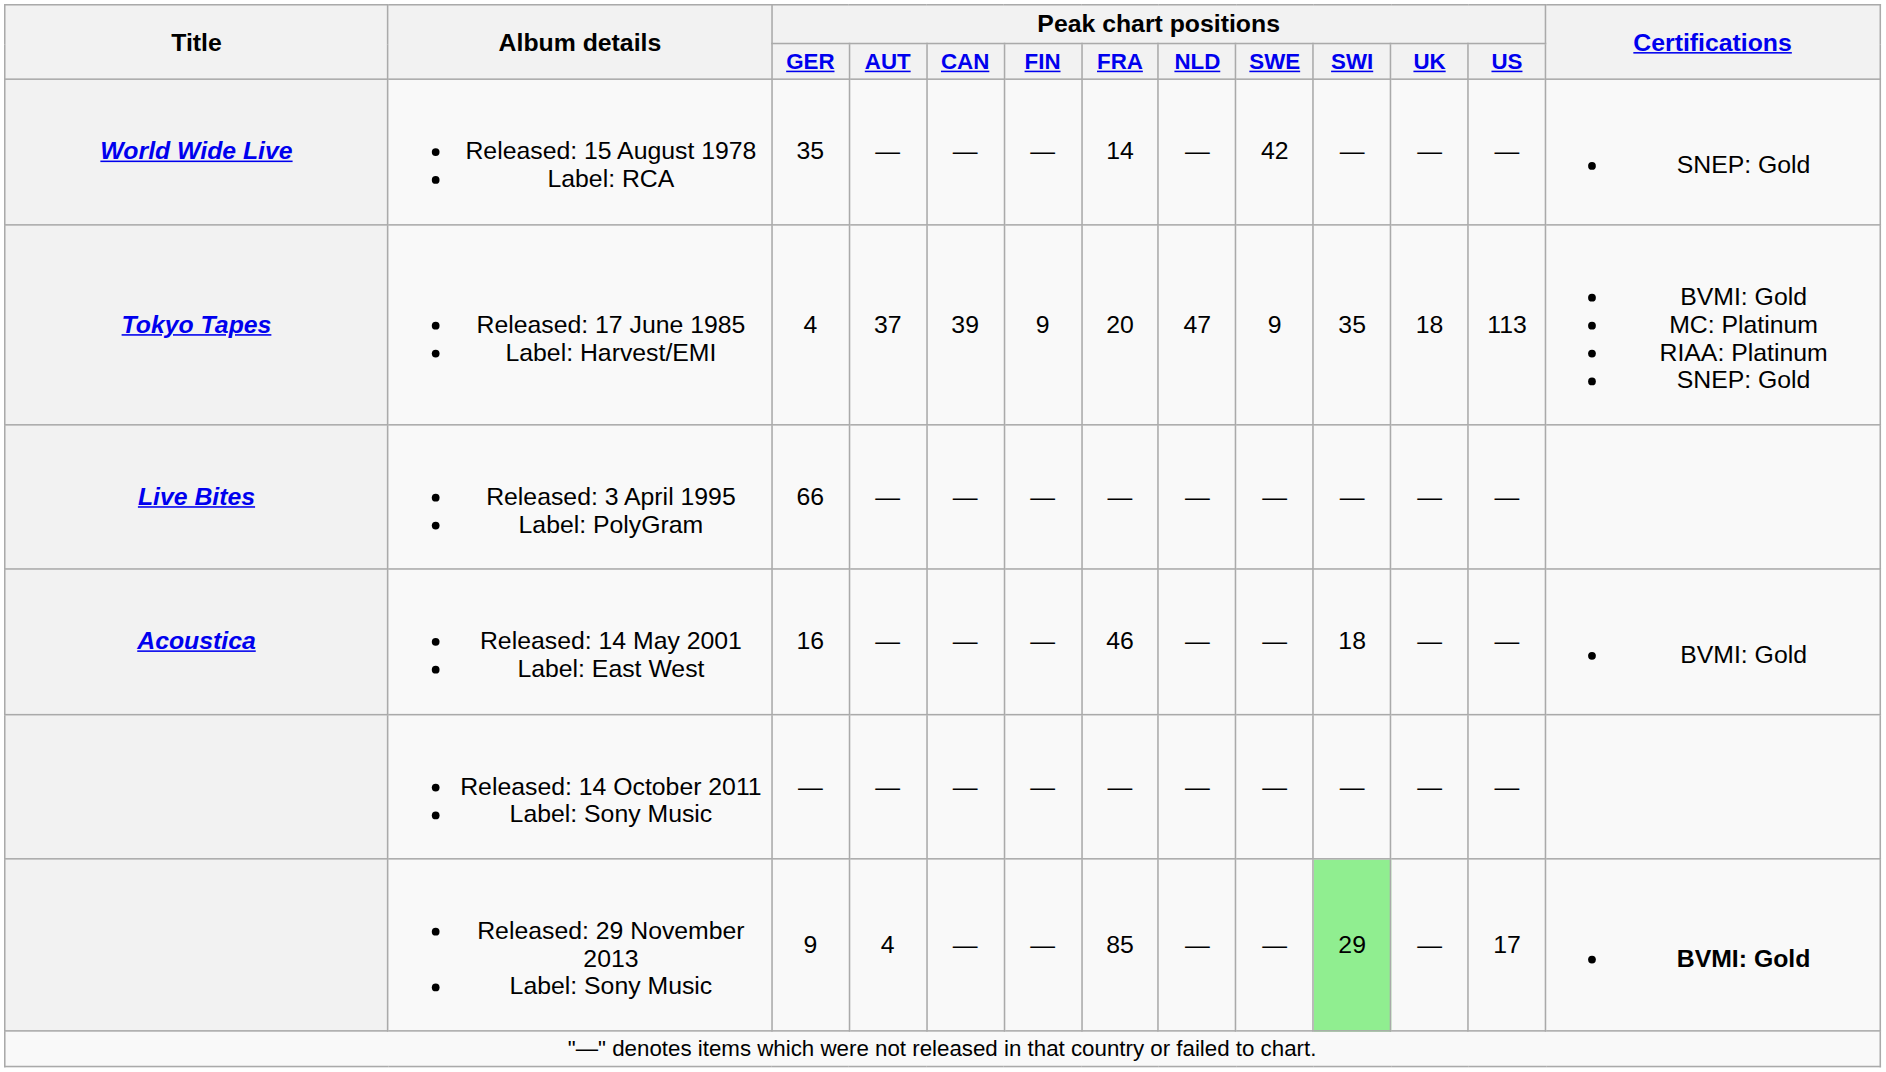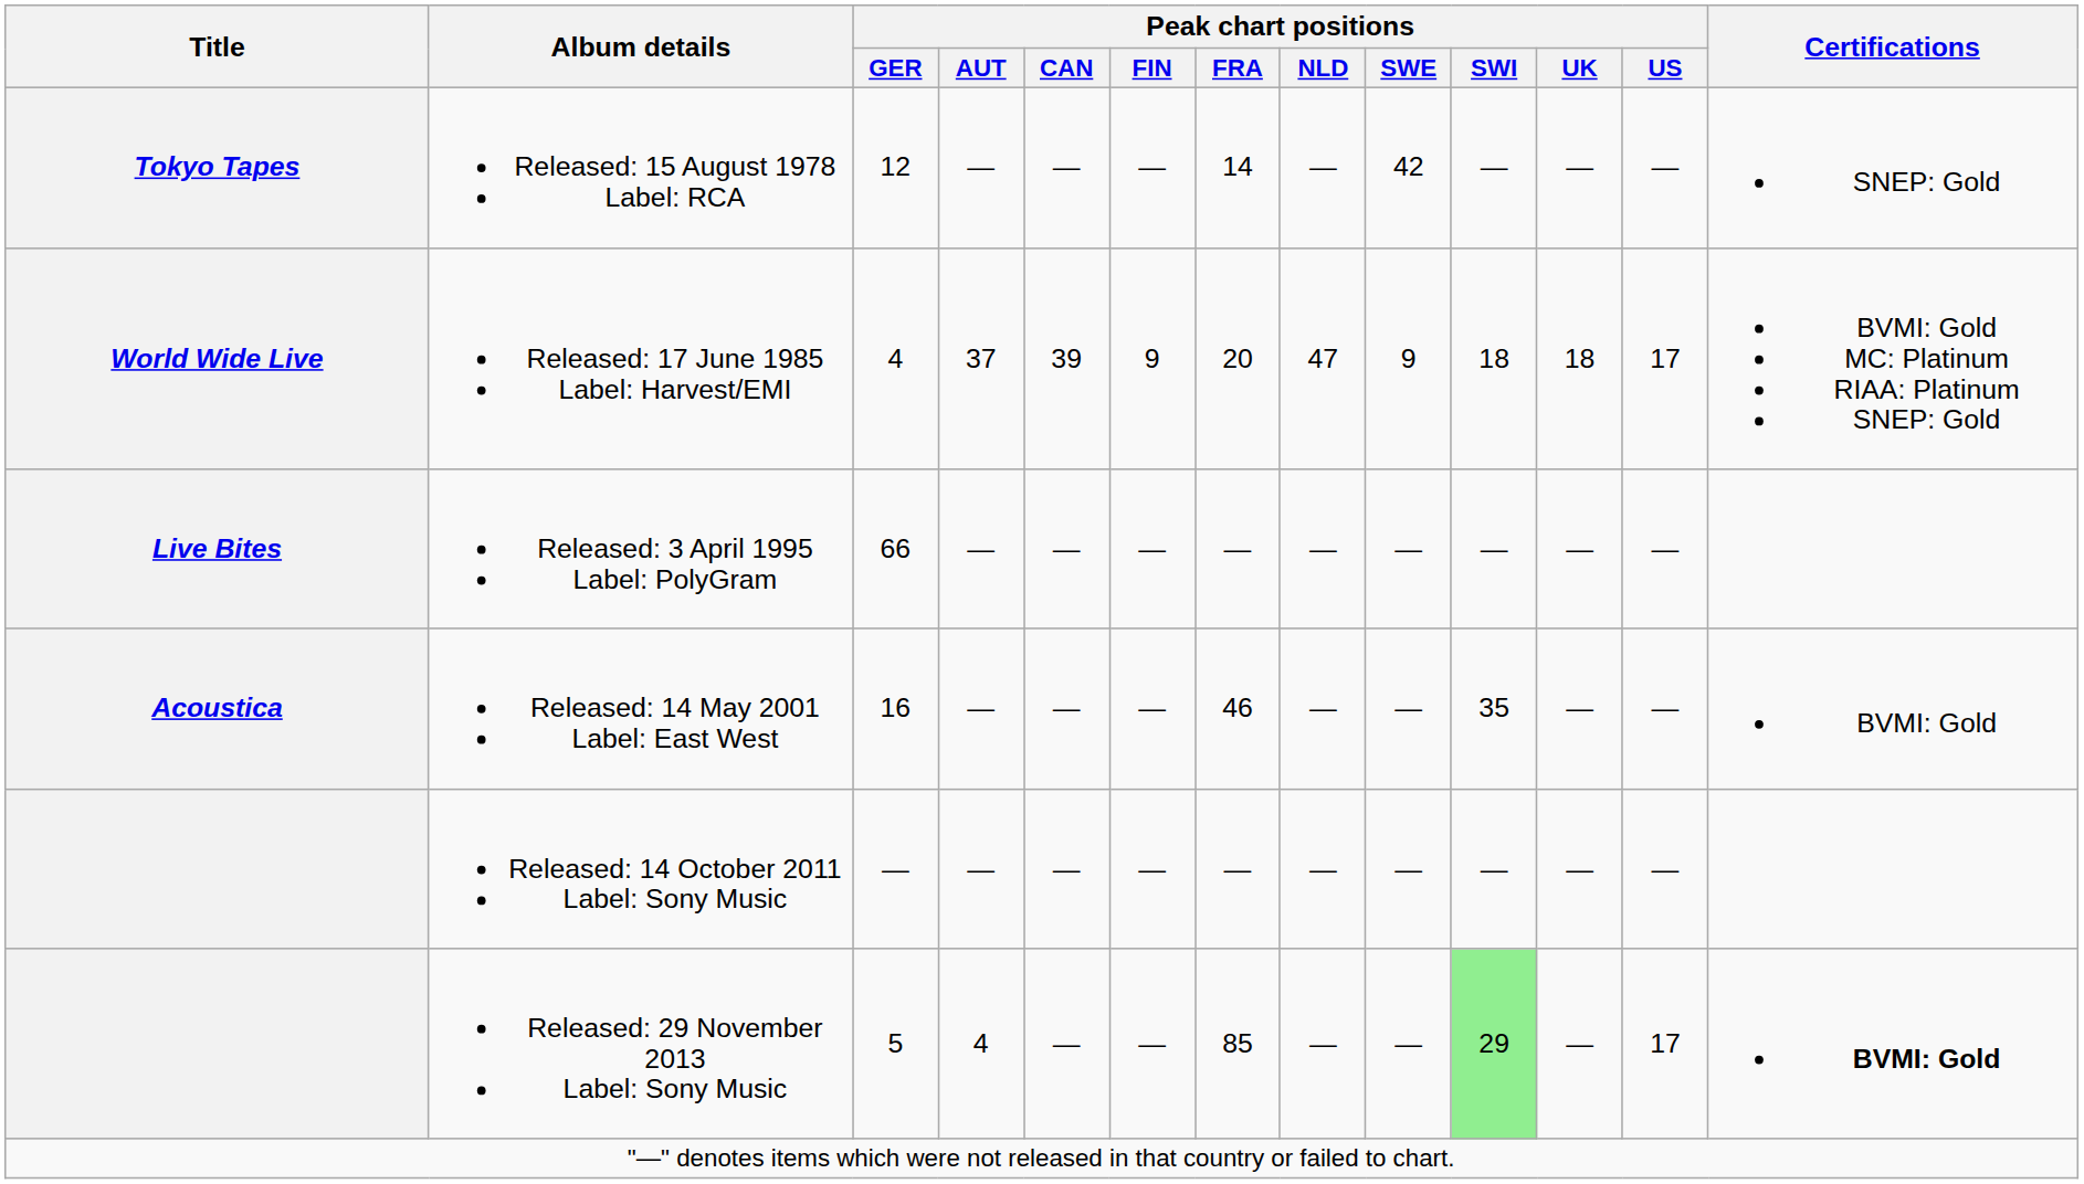Released: 15 August 1978 Label: RCA | Title: World Wide Live -> Tokyo Tapes
Released: 15 August 1978 Label: RCA | Peak chart positions / GER: 35 -> 12
Released: 17 June 1985 Label: Harvest/EMI | Title: Tokyo Tapes -> World Wide Live
Released: 17 June 1985 Label: Harvest/EMI | Peak chart positions / SWI: 35 -> 18
Released: 17 June 1985 Label: Harvest/EMI | Peak chart positions / US: 113 -> 17
Released: 14 May 2001 Label: East West | Peak chart positions / SWI: 18 -> 35
Released: 29 November 2013 Label: Sony Music | Peak chart positions / GER: 9 -> 5
